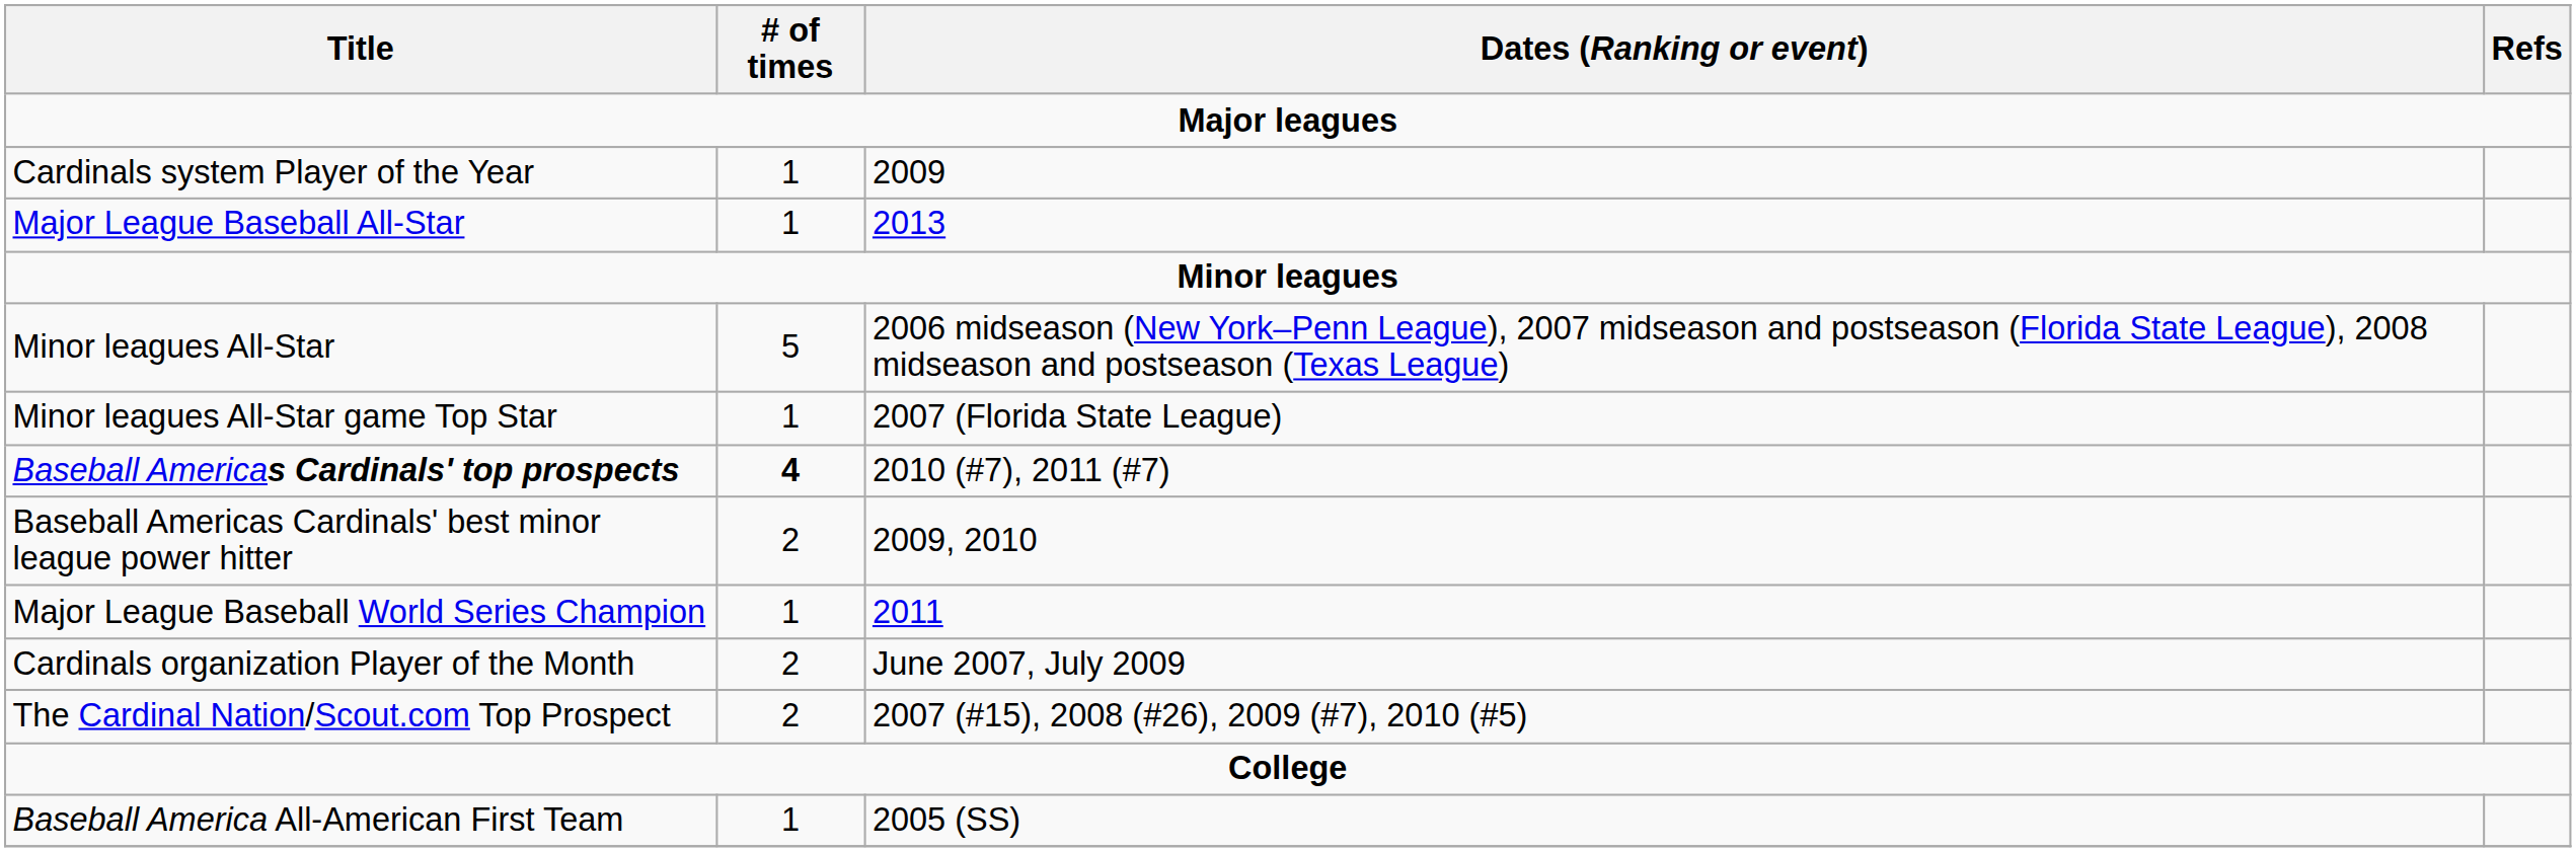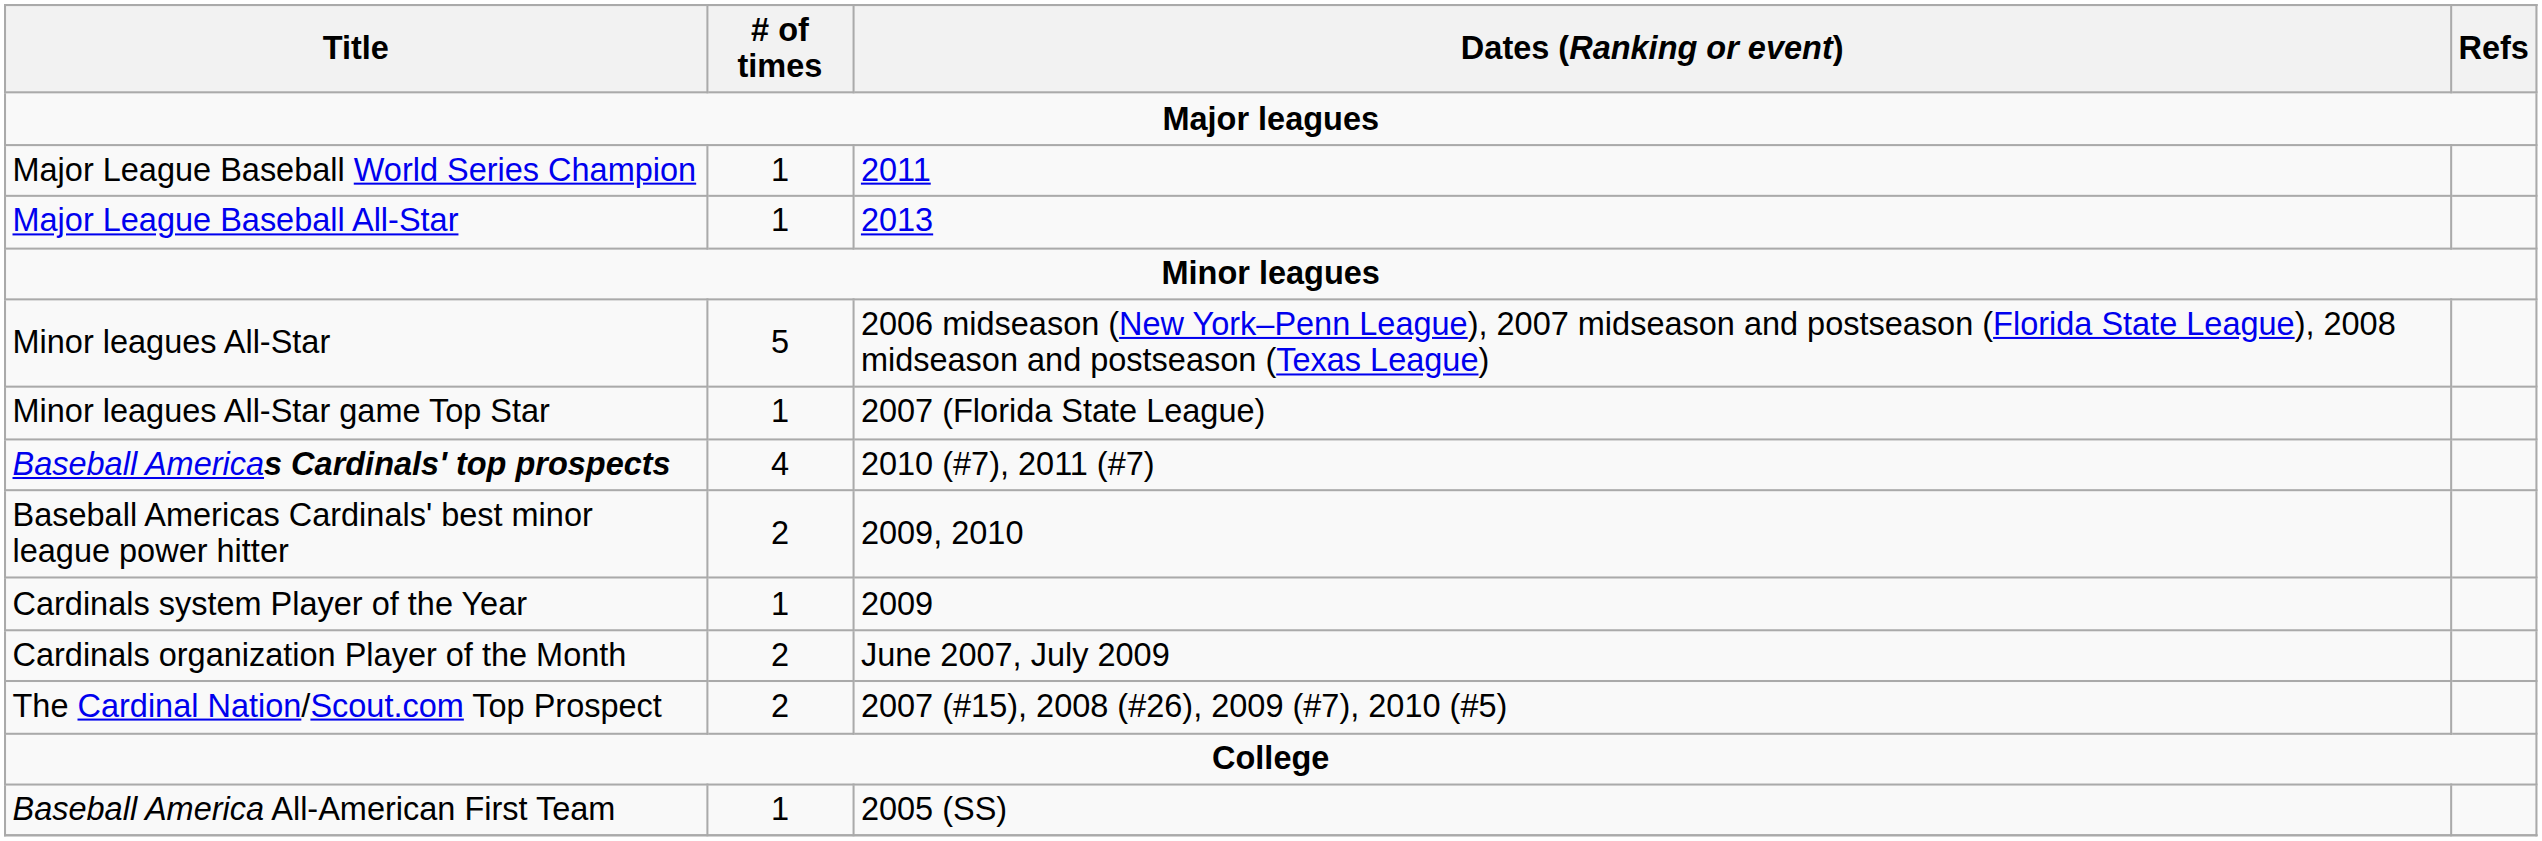rows swapped: Major League Baseball World Series Champion <-> Cardinals system Player of the Year
Baseball Americas Cardinals' top prospects | # of times: bold -> normal
